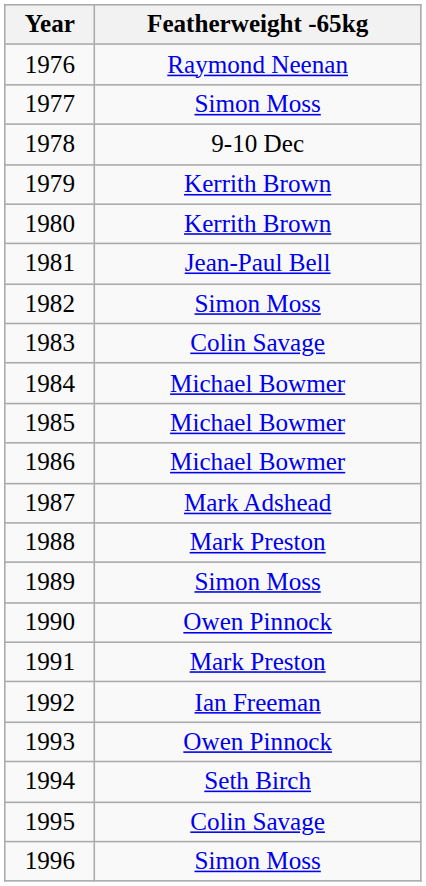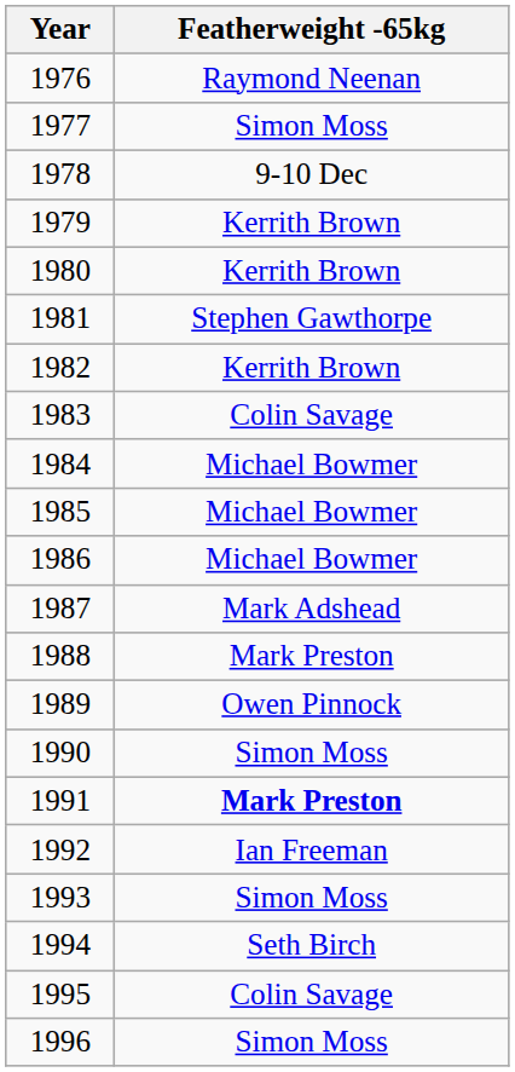1981 | Featherweight -65kg: Jean-Paul Bell -> Stephen Gawthorpe
1982 | Featherweight -65kg: Simon Moss -> Kerrith Brown
1989 | Featherweight -65kg: Simon Moss -> Owen Pinnock
1990 | Featherweight -65kg: Owen Pinnock -> Simon Moss
1991 | Featherweight -65kg: normal -> bold
1993 | Featherweight -65kg: Owen Pinnock -> Simon Moss
